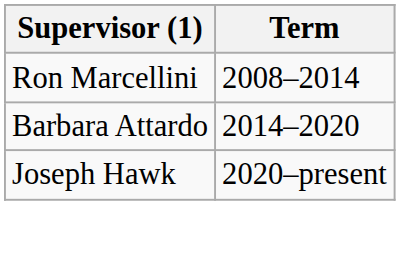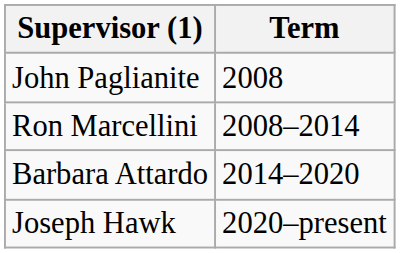+ row: John Paglianite | 2008
